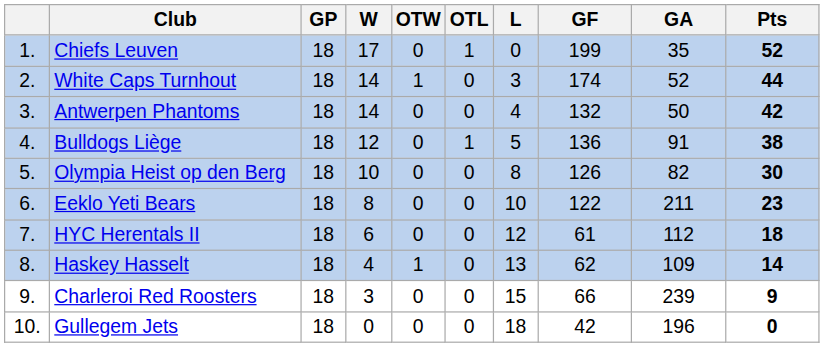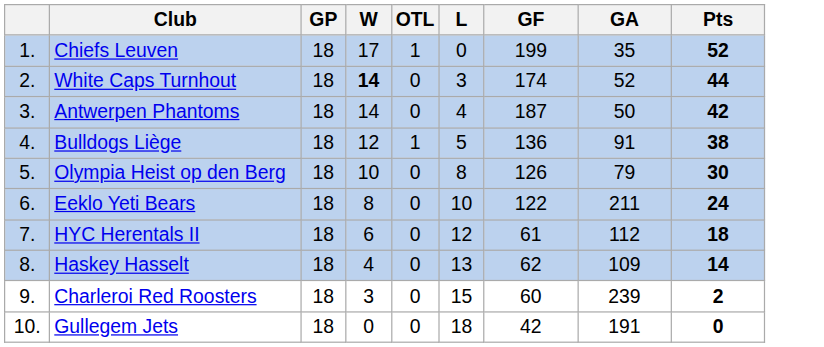- column: OTW | 0 | 1 | 0 | 0 | 0 | 0 | 0 | 1 | 0 | 0
White Caps Turnhout | W: normal -> bold
Antwerpen Phantoms | GF: 132 -> 187
Olympia Heist op den Berg | GA: 82 -> 79
Eeklo Yeti Bears | Pts: 23 -> 24
Charleroi Red Roosters | GF: 66 -> 60
Charleroi Red Roosters | Pts: 9 -> 2
Gullegem Jets | GA: 196 -> 191
